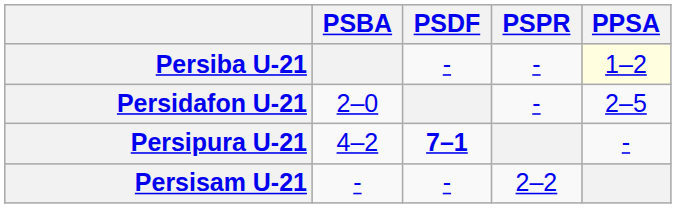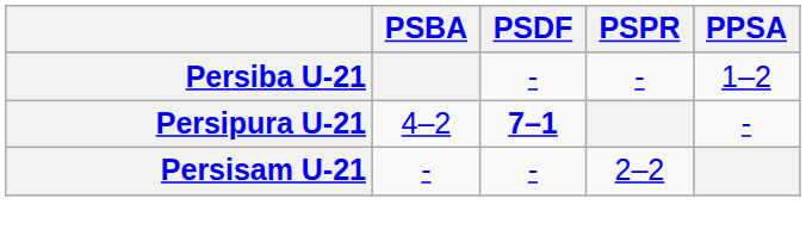Persiba U-21 | PPSA: lightyellow background -> no background
- row: Persidafon U-21 | 2–0 | - | 2–5
